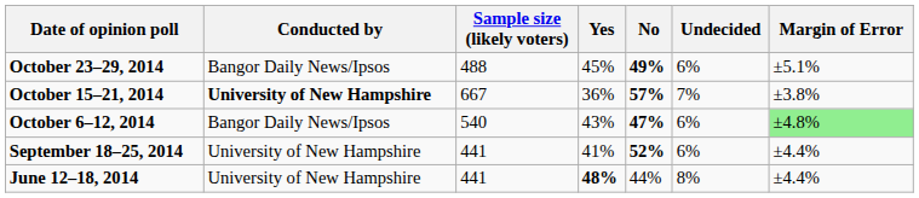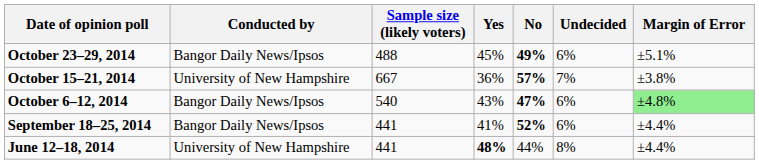October 15–21, 2014 | Conducted by: bold -> normal
September 18–25, 2014 | Conducted by: University of New Hampshire -> Bangor Daily News/Ipsos
